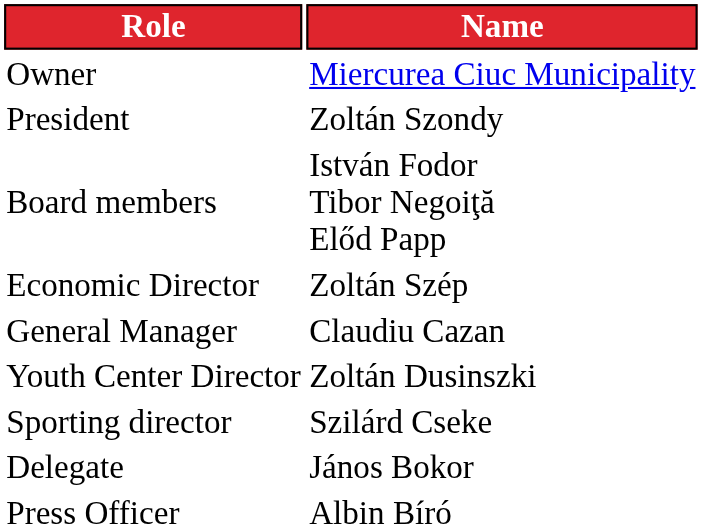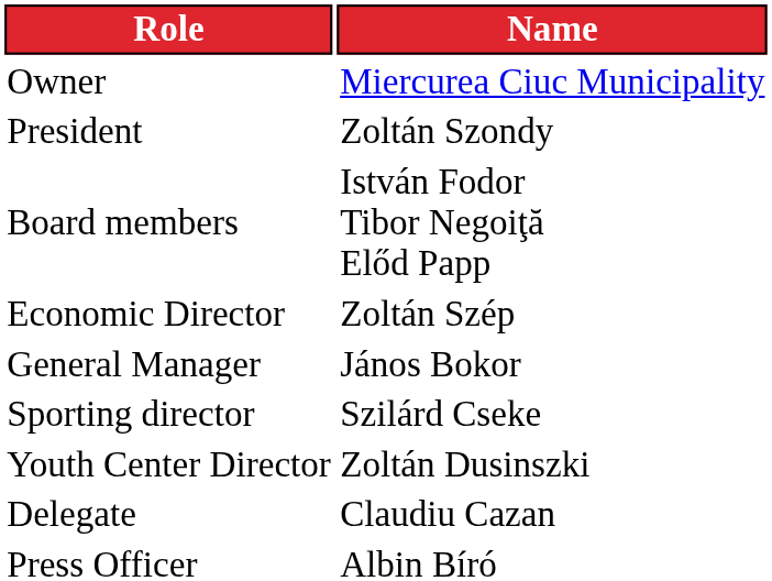General Manager | Name: Claudiu Cazan -> János Bokor
rows swapped: Sporting director <-> Youth Center Director
Delegate | Name: János Bokor -> Claudiu Cazan
